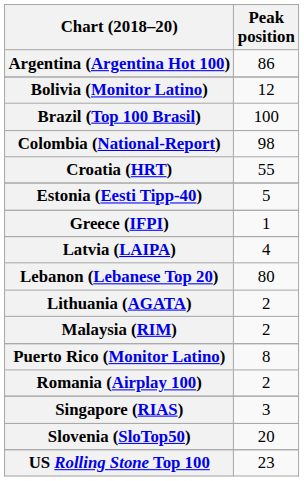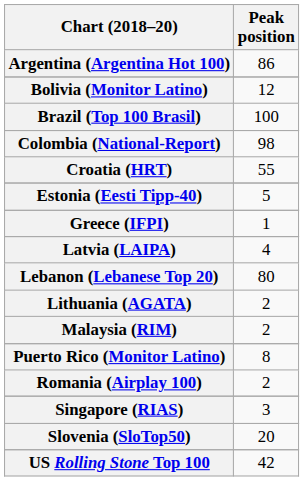US Rolling Stone Top 100 | Peak position: 23 -> 42
